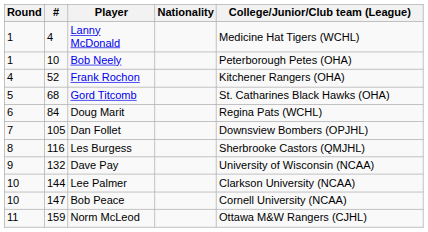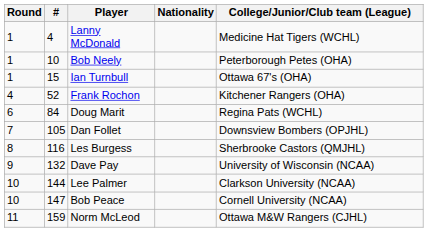+ row: 1 | 15 | Ian Turnbull | Ottawa 67's (OHA)
- row: 5 | 68 | Gord Titcomb | St. Catharines Black Hawks (OHA)
